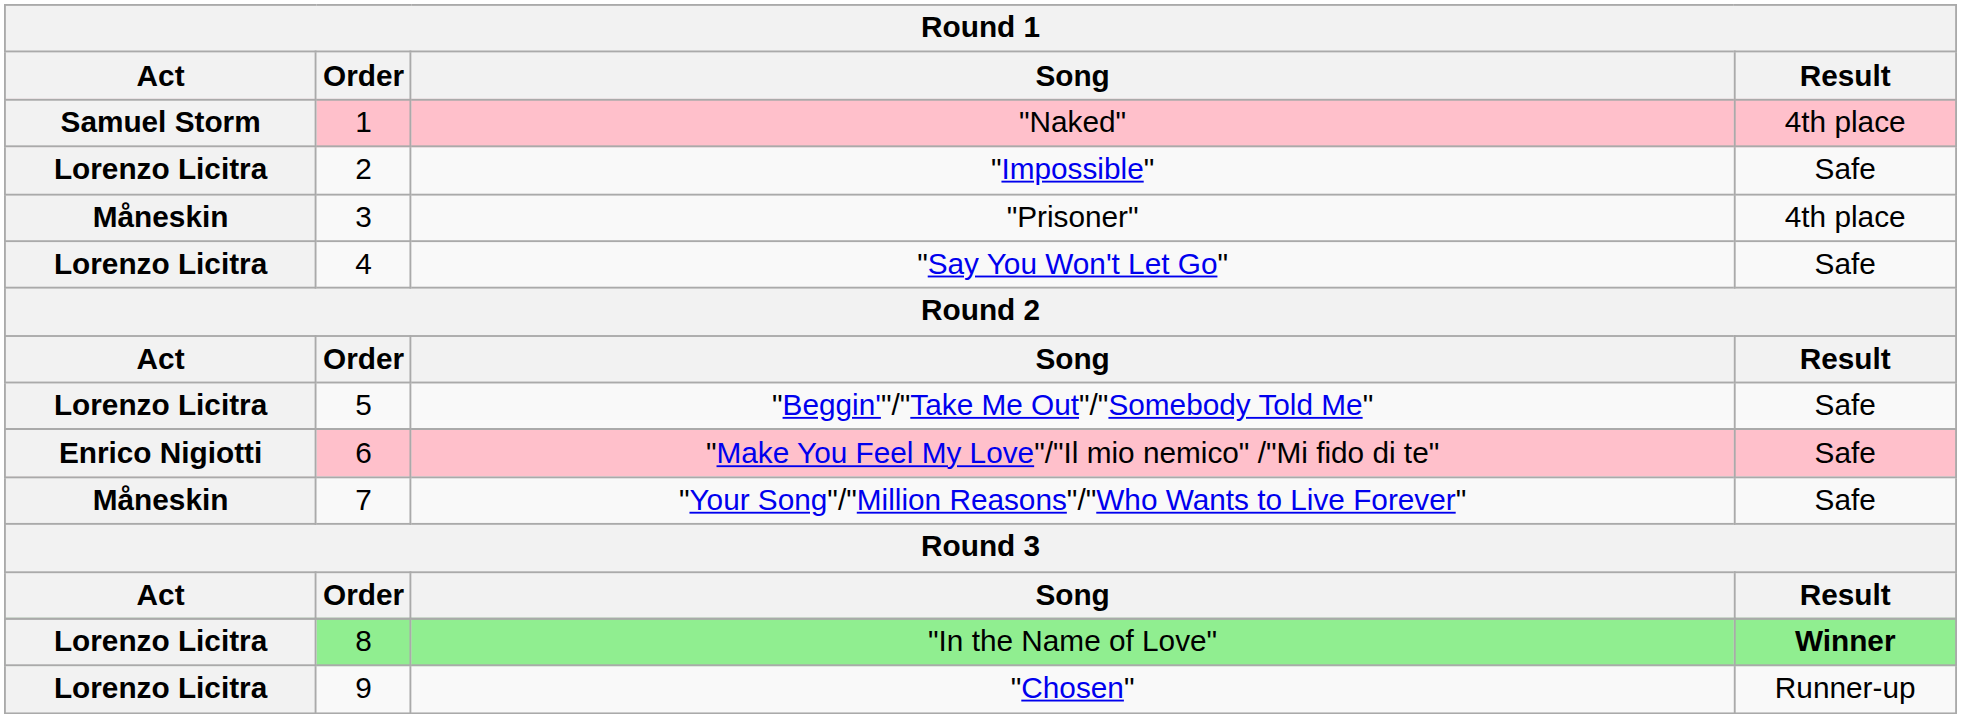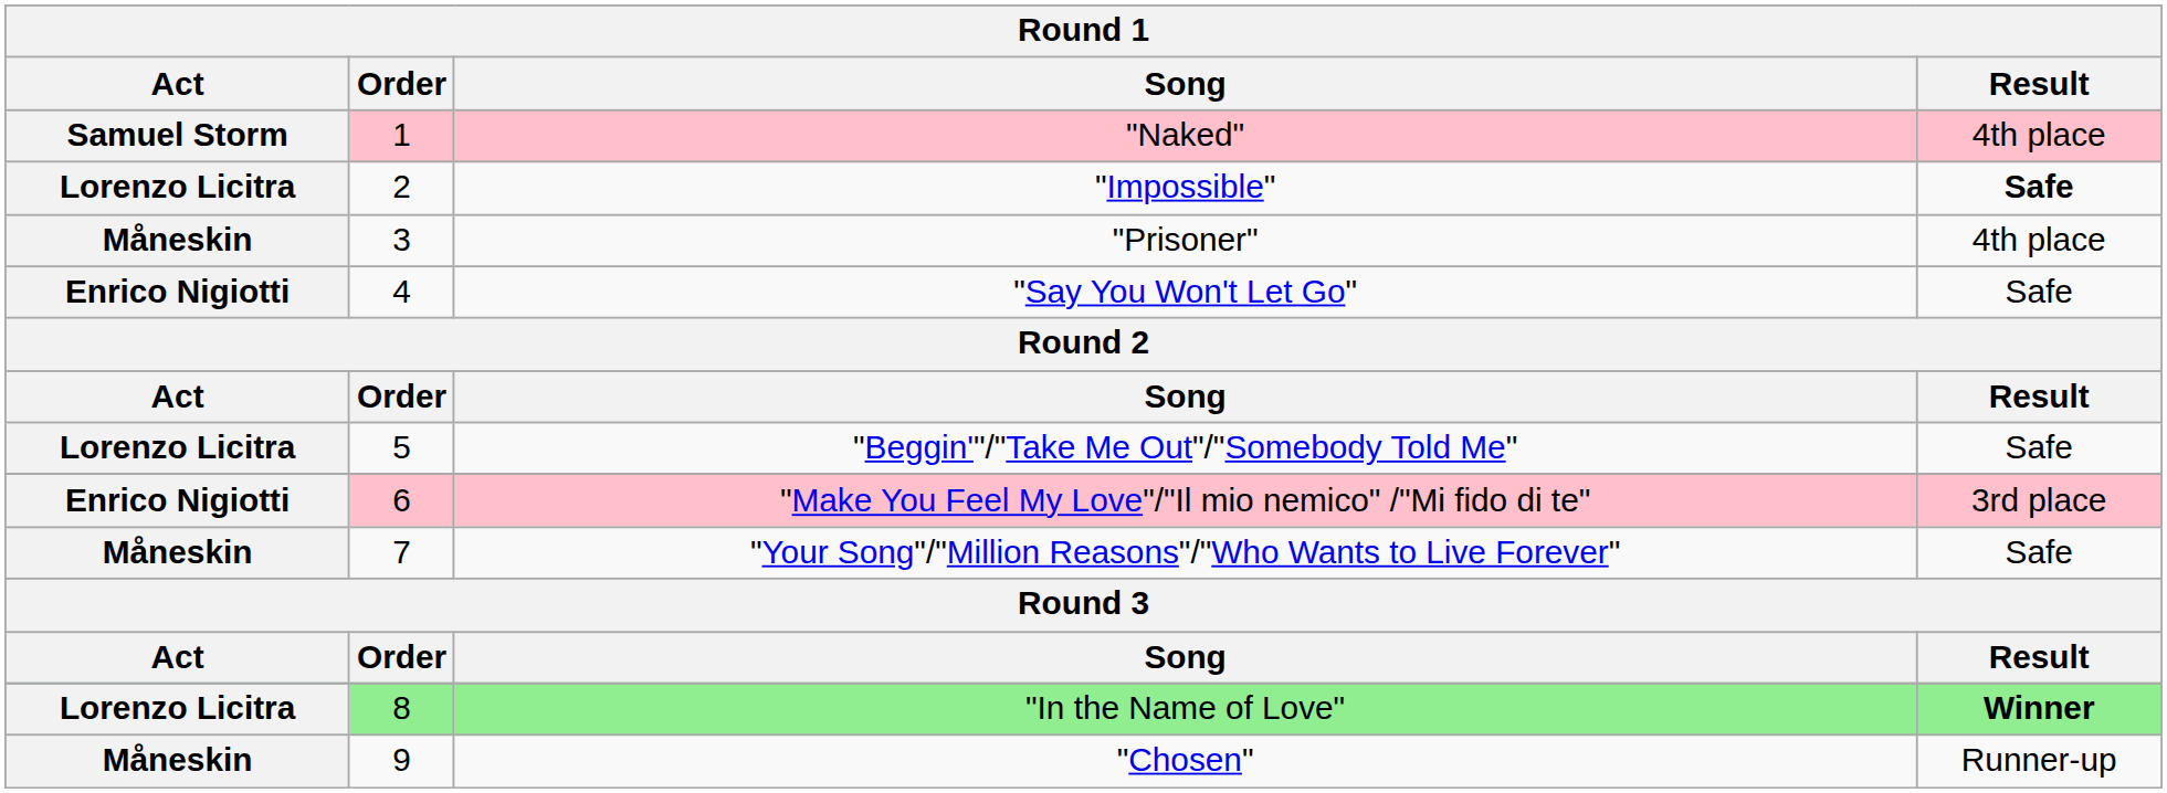"Impossible" | Result: normal -> bold
"Say You Won't Let Go" | Act: Lorenzo Licitra -> Enrico Nigiotti
"Make You Feel My Love"/"Il mio nemico" /"Mi fido di te" | Result: Safe -> 3rd place
"Chosen" | Act: Lorenzo Licitra -> Måneskin
